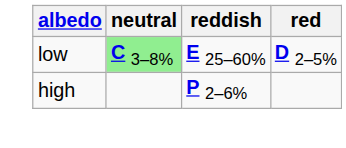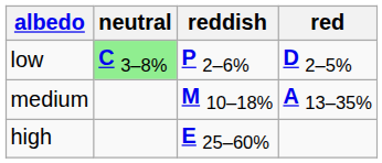low | reddish: E 25–60% -> P 2–6%
+ row: medium | M 10–18% | A 13–35%
high | reddish: P 2–6% -> E 25–60%
